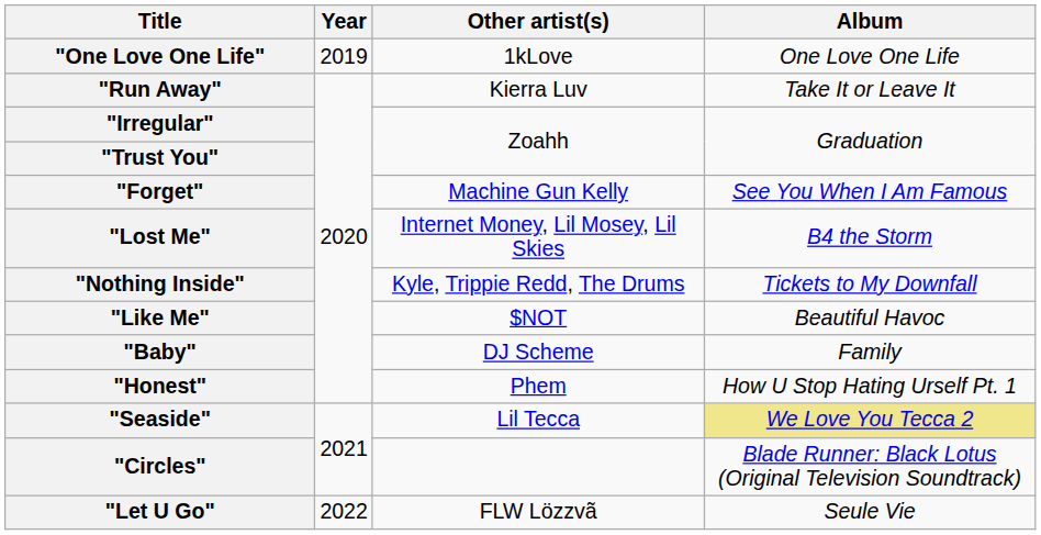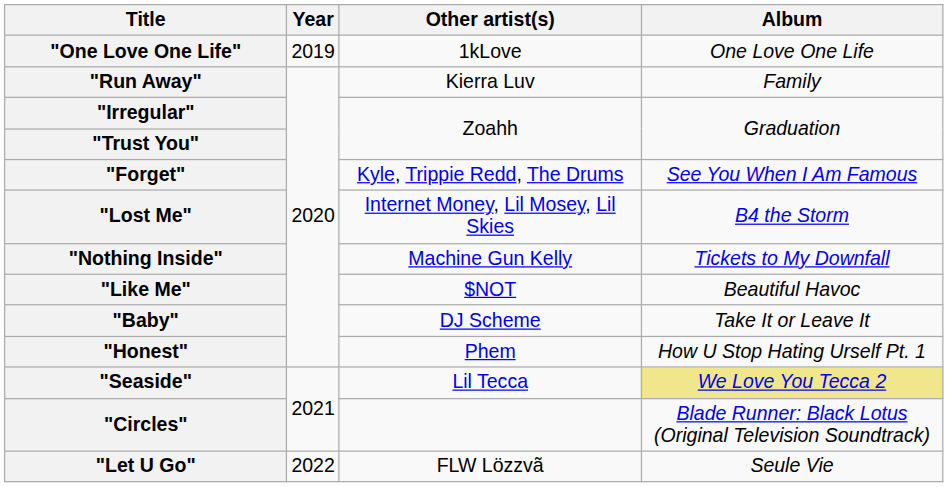"Run Away" | Album: Take It or Leave It -> Family
"Forget" | Other artist(s): Machine Gun Kelly -> Kyle, Trippie Redd, The Drums
"Nothing Inside" | Other artist(s): Kyle, Trippie Redd, The Drums -> Machine Gun Kelly
"Baby" | Album: Family -> Take It or Leave It
